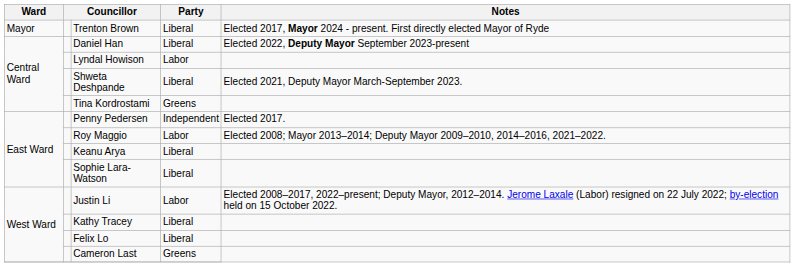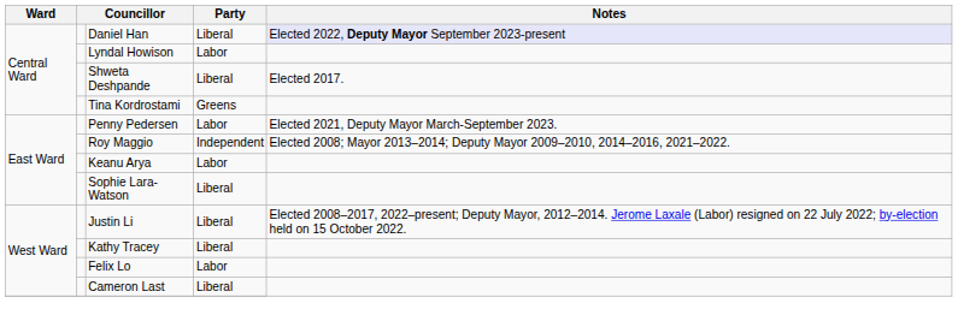- row: Mayor | Trenton Brown | Liberal | Elected 2017, Mayor 2024 - present. First directly elected Mayor of Ryde
Daniel Han | Notes: no background -> lavender background
Shweta Deshpande | Notes: Elected 2021, Deputy Mayor March-September 2023. -> Elected 2017.
Penny Pedersen | Party: Independent -> Labor
Penny Pedersen | Notes: Elected 2017. -> Elected 2021, Deputy Mayor March-September 2023.
Roy Maggio | Party: Labor -> Independent
Keanu Arya | Party: Liberal -> Labor
Justin Li | Party: Labor -> Liberal
Felix Lo | Party: Liberal -> Labor
Cameron Last | Party: Greens -> Liberal
